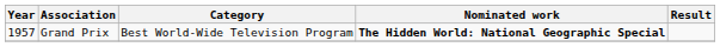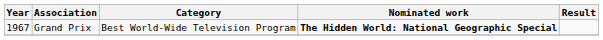Grand Prix | Year: 1957 -> 1967
